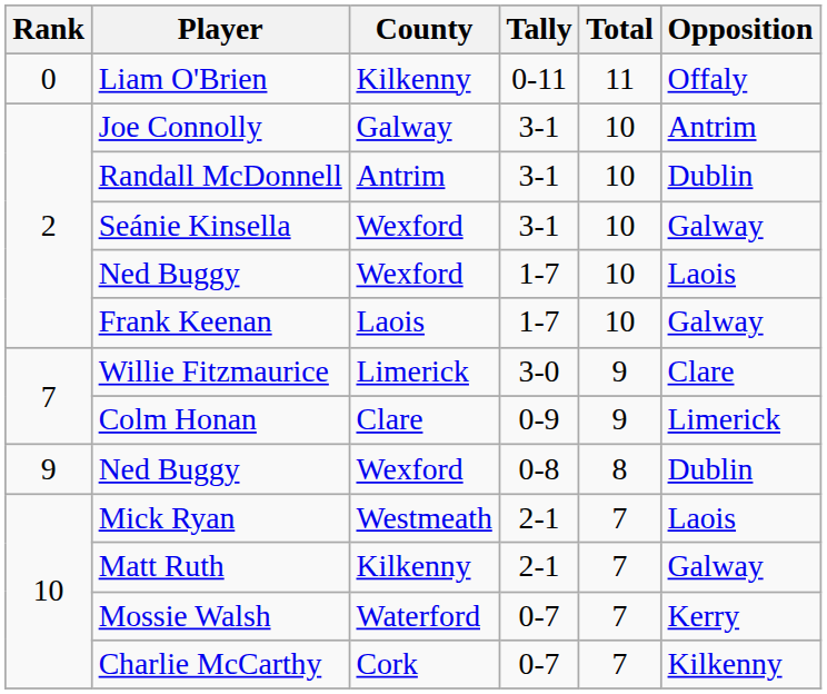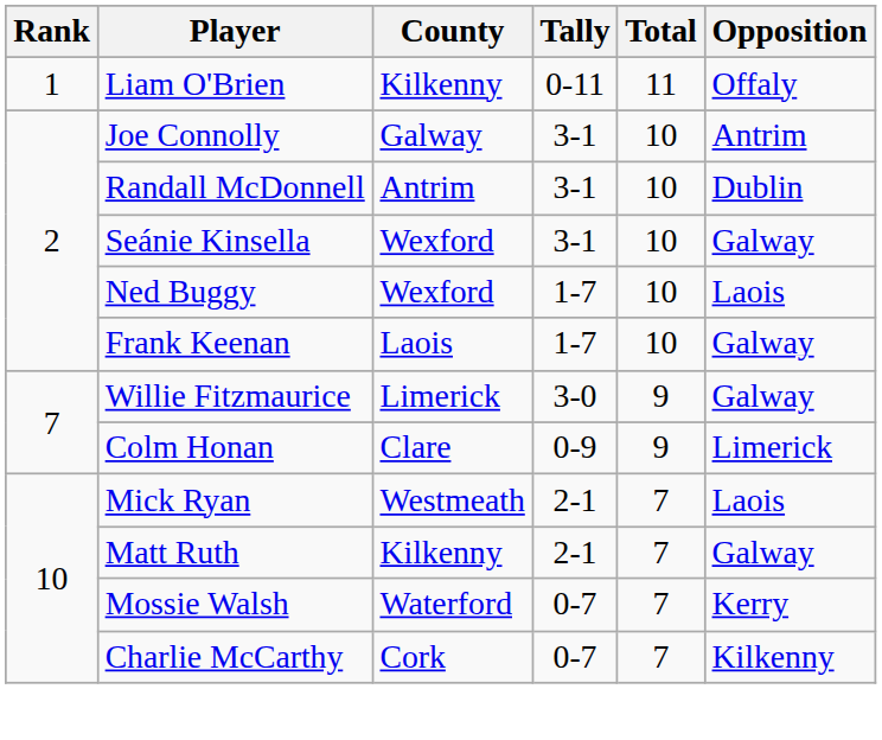Liam O'Brien | Rank: 0 -> 1
Willie Fitzmaurice | Opposition: Clare -> Galway
- row: 9 | Ned Buggy | Wexford | 0-8 | 8 | Dublin
